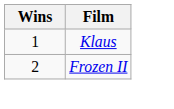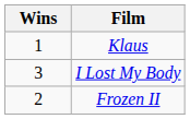+ row: 3 | I Lost My Body
